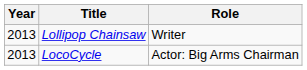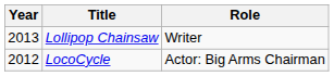LocoCycle | Year: 2013 -> 2012
